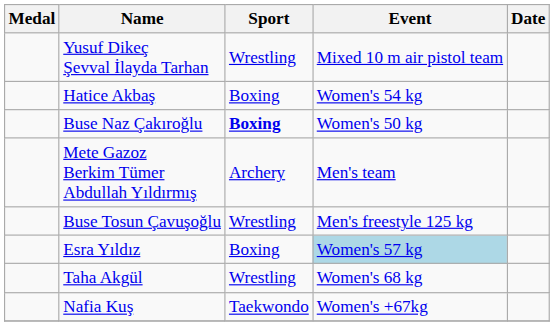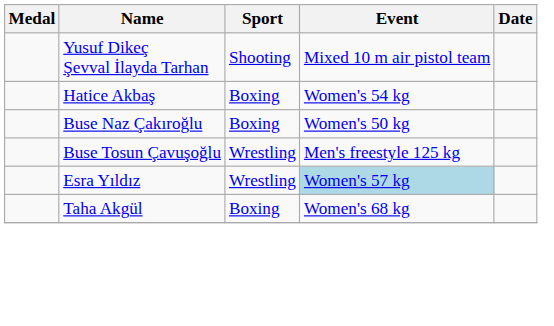Yusuf Dikeç Şevval İlayda Tarhan | Sport: Wrestling -> Shooting
Buse Naz Çakıroğlu | Sport: bold -> normal
- row: Mete Gazoz Berkim Tümer Abdullah Yıldırmış | Archery | Men's team
Esra Yıldız | Sport: Boxing -> Wrestling
Taha Akgül | Sport: Wrestling -> Boxing
- row: Nafia Kuş | Taekwondo | Women's +67kg
